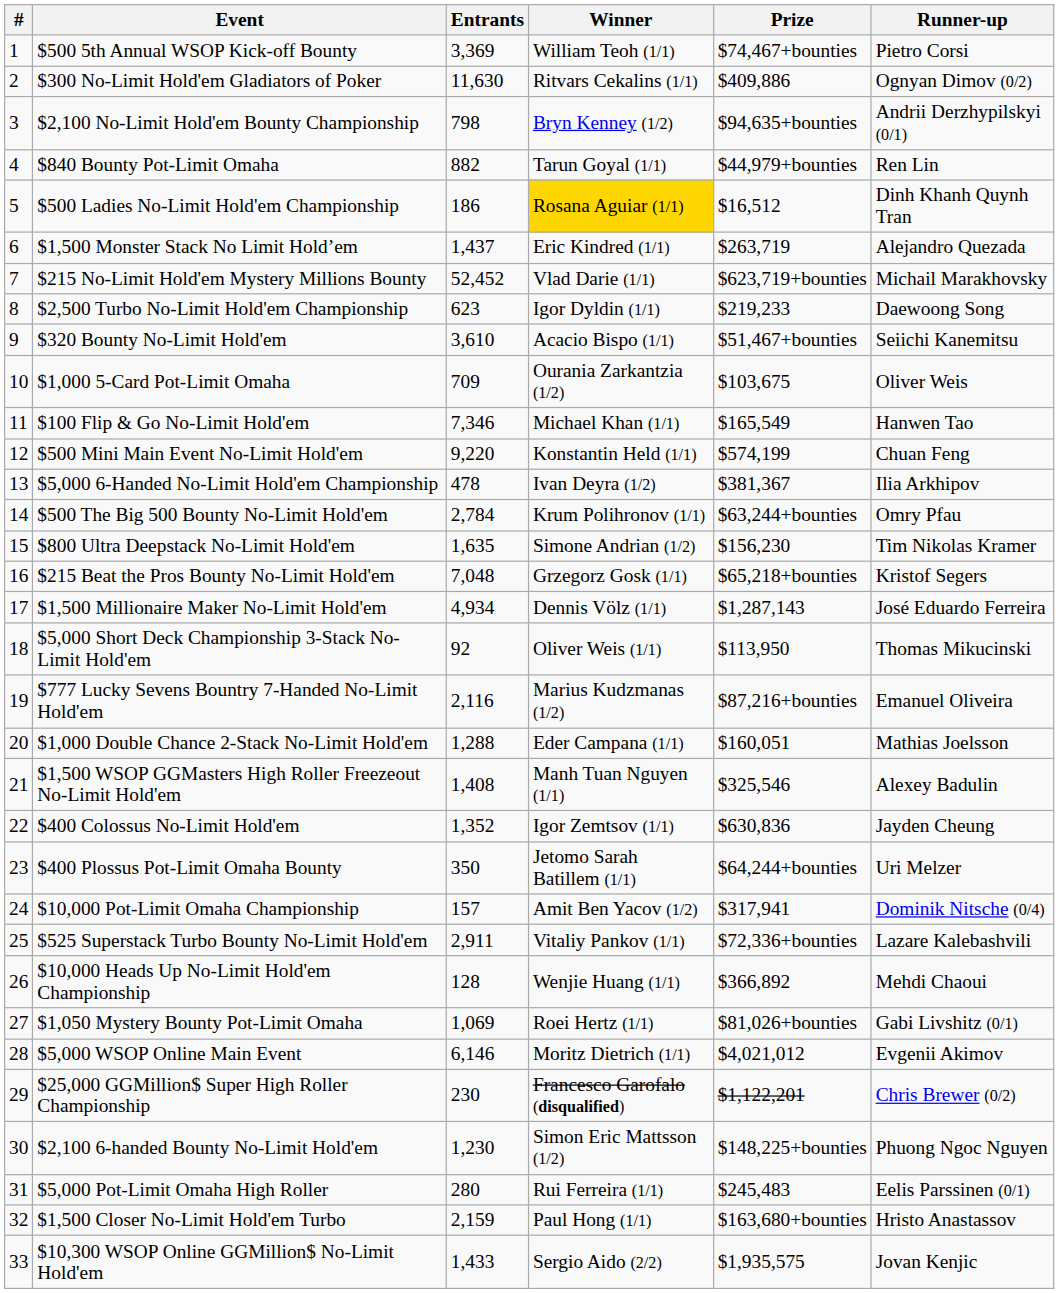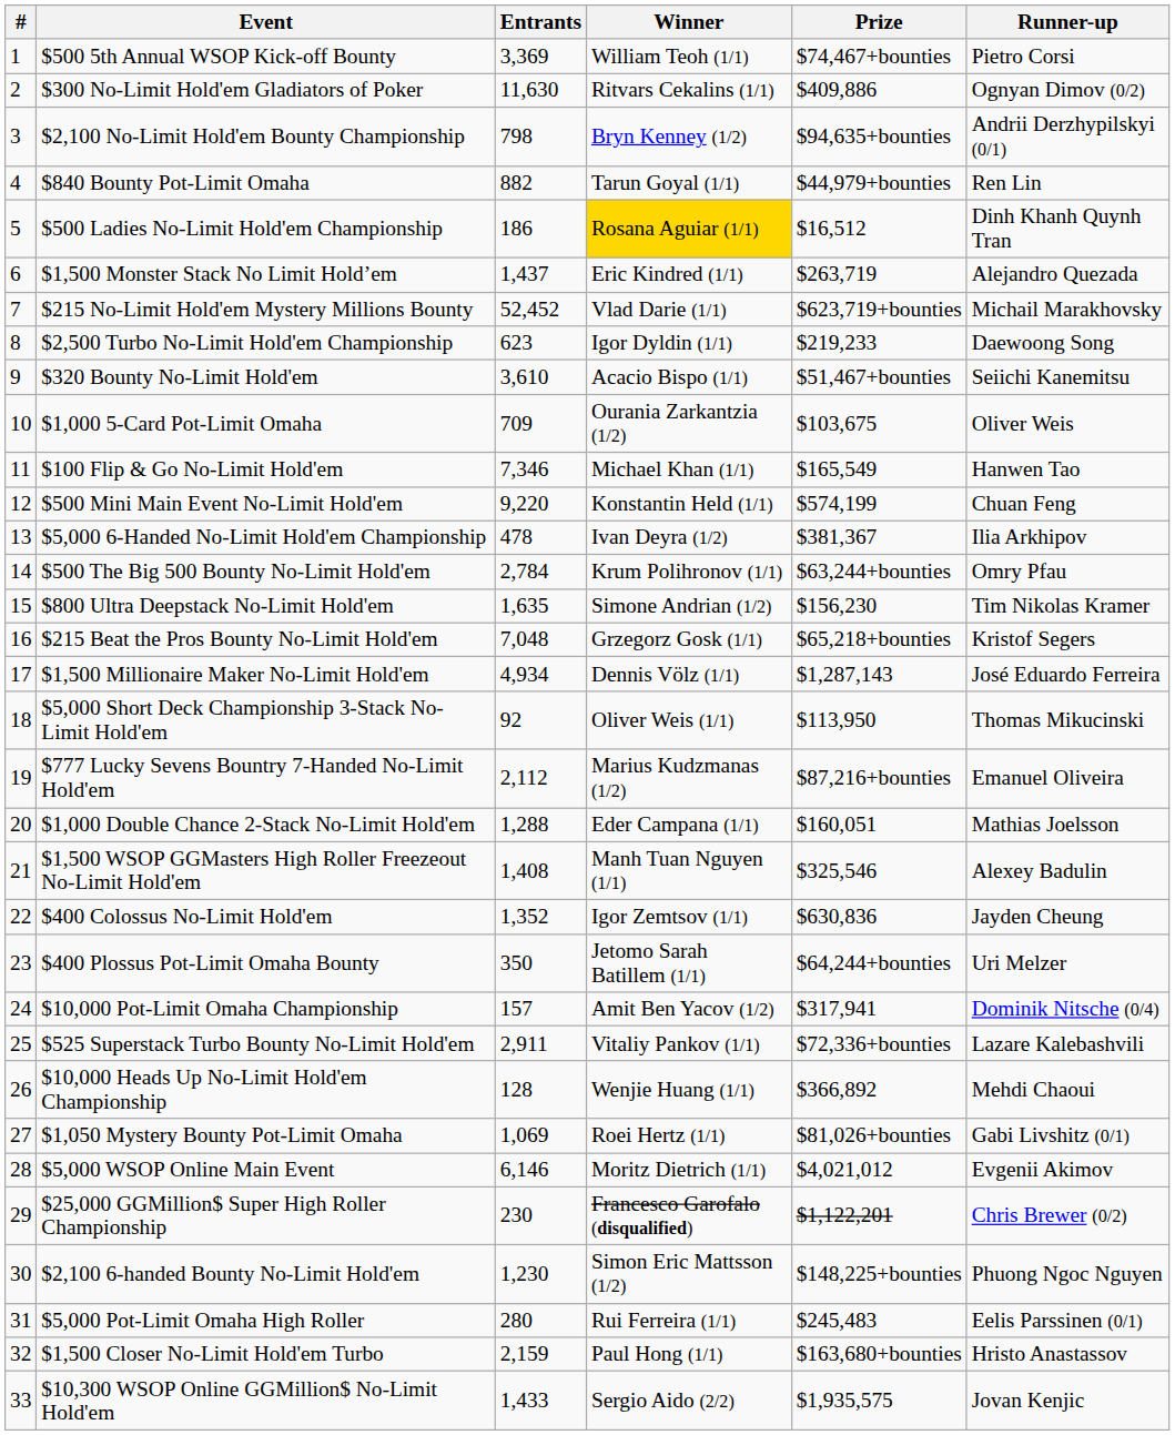$777 Lucky Sevens Bountry 7-Handed No-Limit Hold'em | Entrants: 2,116 -> 2,112
